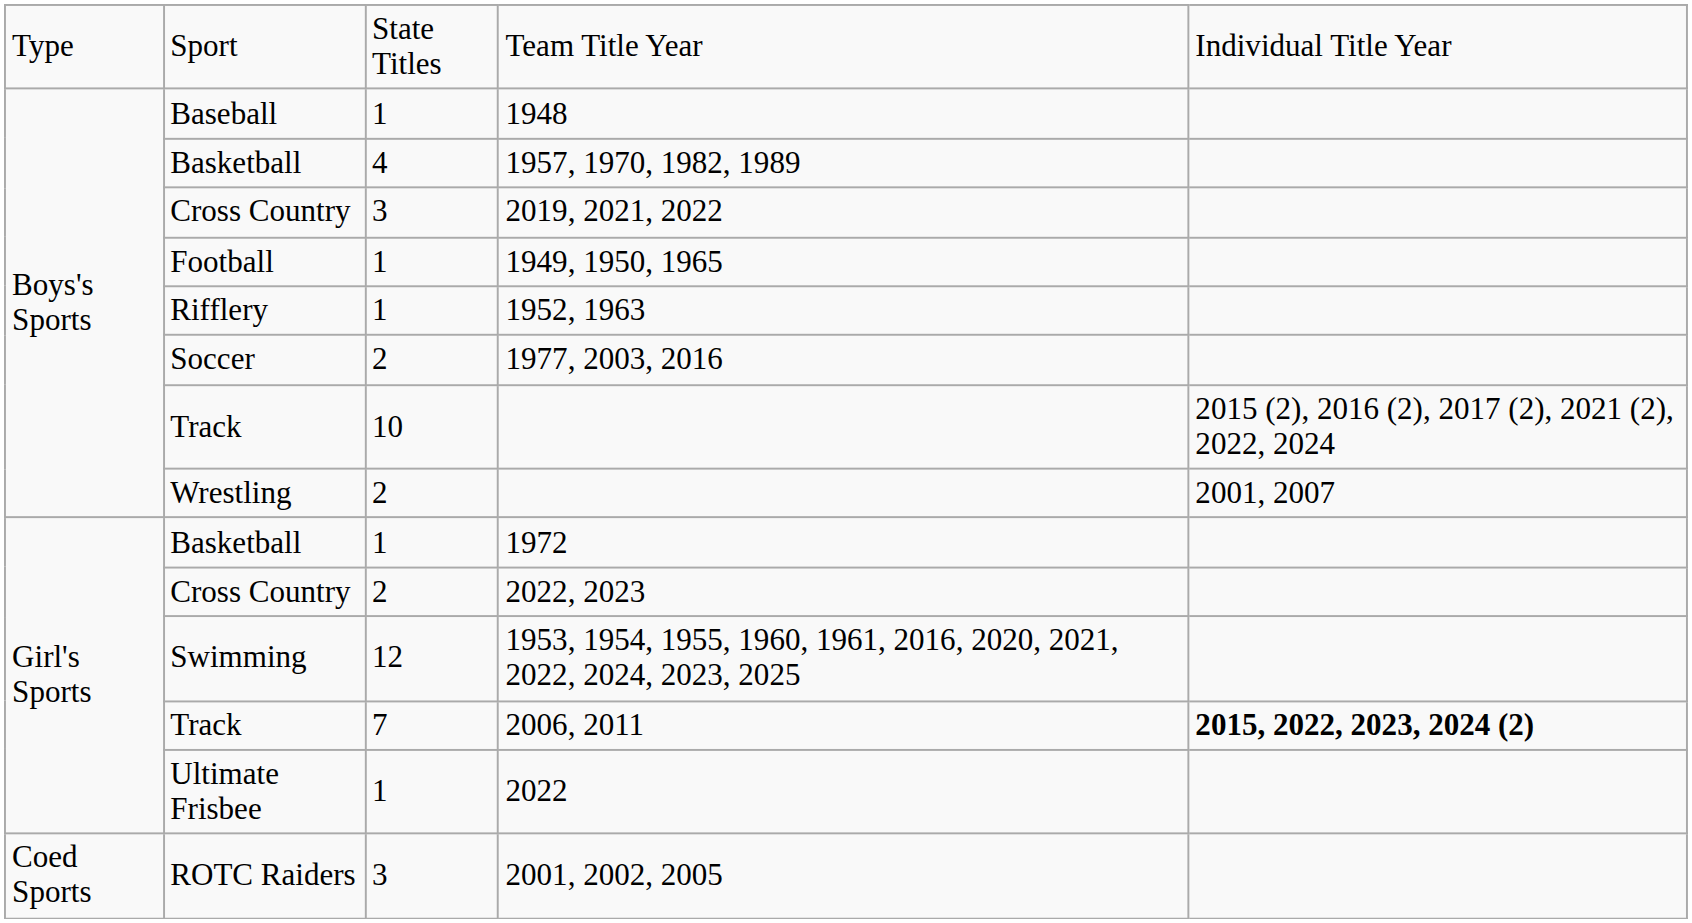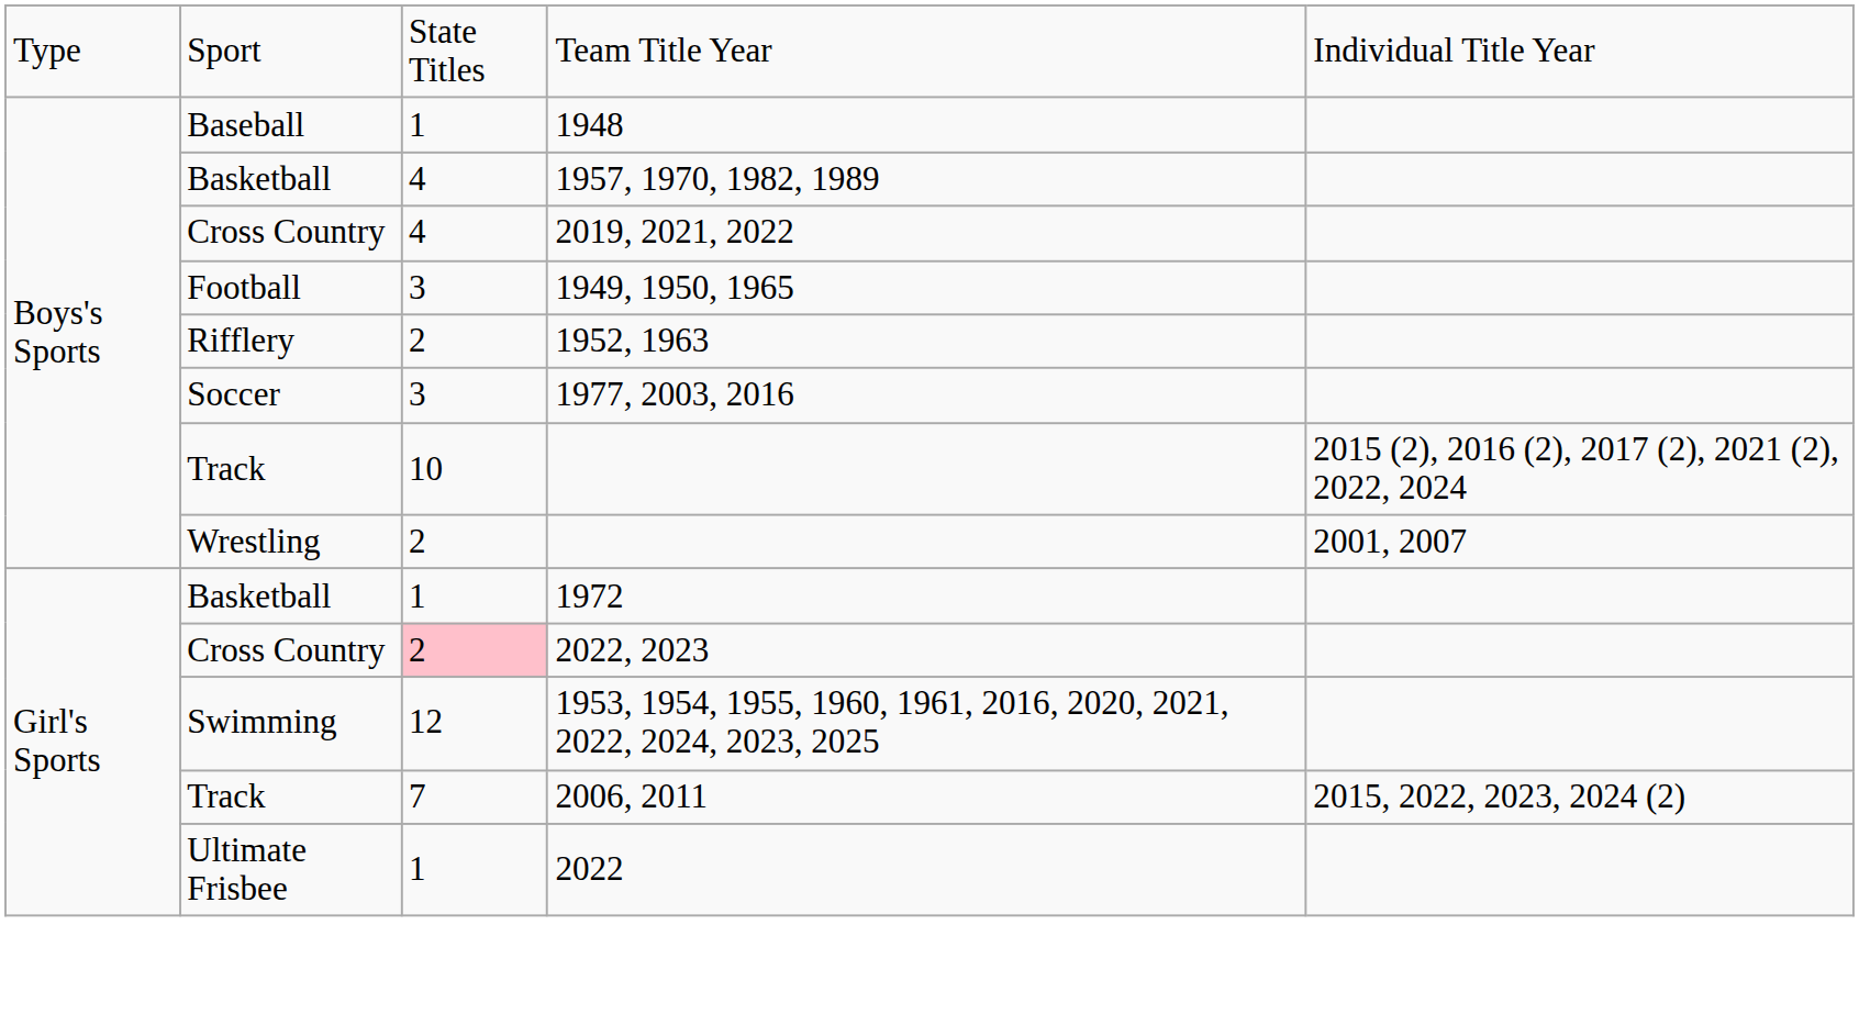2019, 2021, 2022 | column 3: 3 -> 4
1949, 1950, 1965 | column 3: 1 -> 3
1952, 1963 | column 3: 1 -> 2
1977, 2003, 2016 | column 3: 2 -> 3
2022, 2023 | column 3: no background -> pink background
2006, 2011 | column 5: bold -> normal
- row: Coed Sports | ROTC Raiders | 3 | 2001, 2002, 2005
